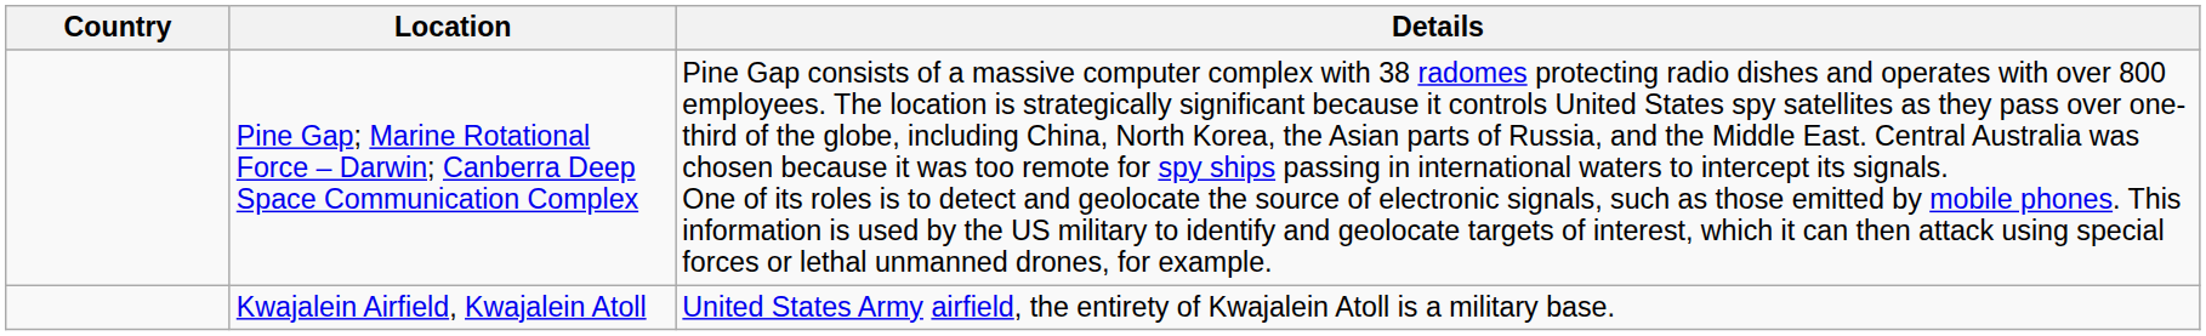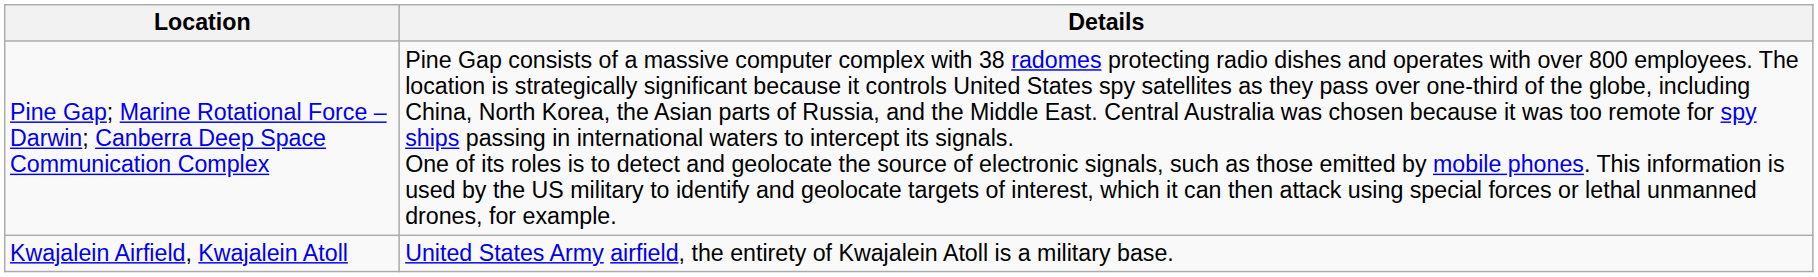- column: Country
